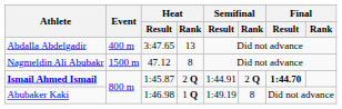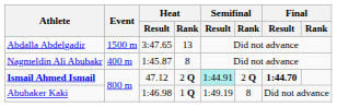Abdalla Abdelgadir | Event: 400 m -> 1500 m
Nagmeldin Ali Abubakr | Event: 1500 m -> 400 m
Nagmeldin Ali Abubakr | Heat / Result: 47.12 -> 1:45.87
Ismail Ahmed Ismail | Heat / Result: 1:45.87 -> 47.12
Ismail Ahmed Ismail | Semifinal / Result: no background -> paleturquoise background
